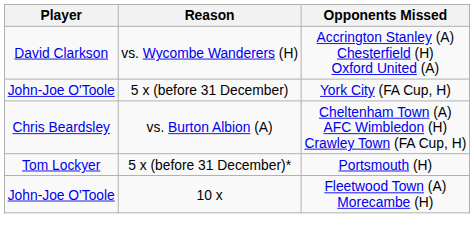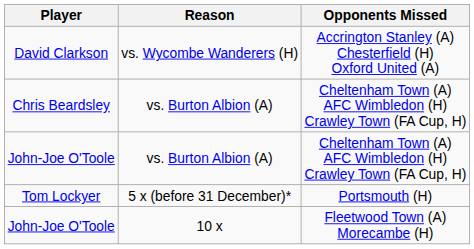- row: John-Joe O'Toole | 5 x (before 31 December) | York City (FA Cup, H)
+ row: John-Joe O'Toole | vs. Burton Albion (A) | Cheltenham Town (A) AFC Wimbledon (H) Crawley Town (FA Cup, H)
